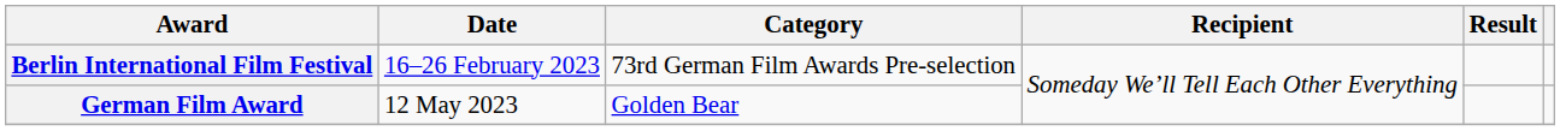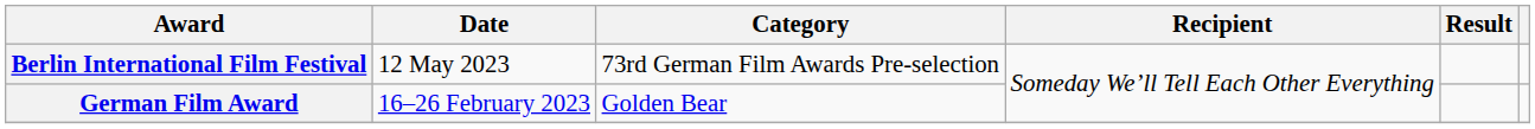Berlin International Film Festival | Date: 16–26 February 2023 -> 12 May 2023
German Film Award | Date: 12 May 2023 -> 16–26 February 2023
